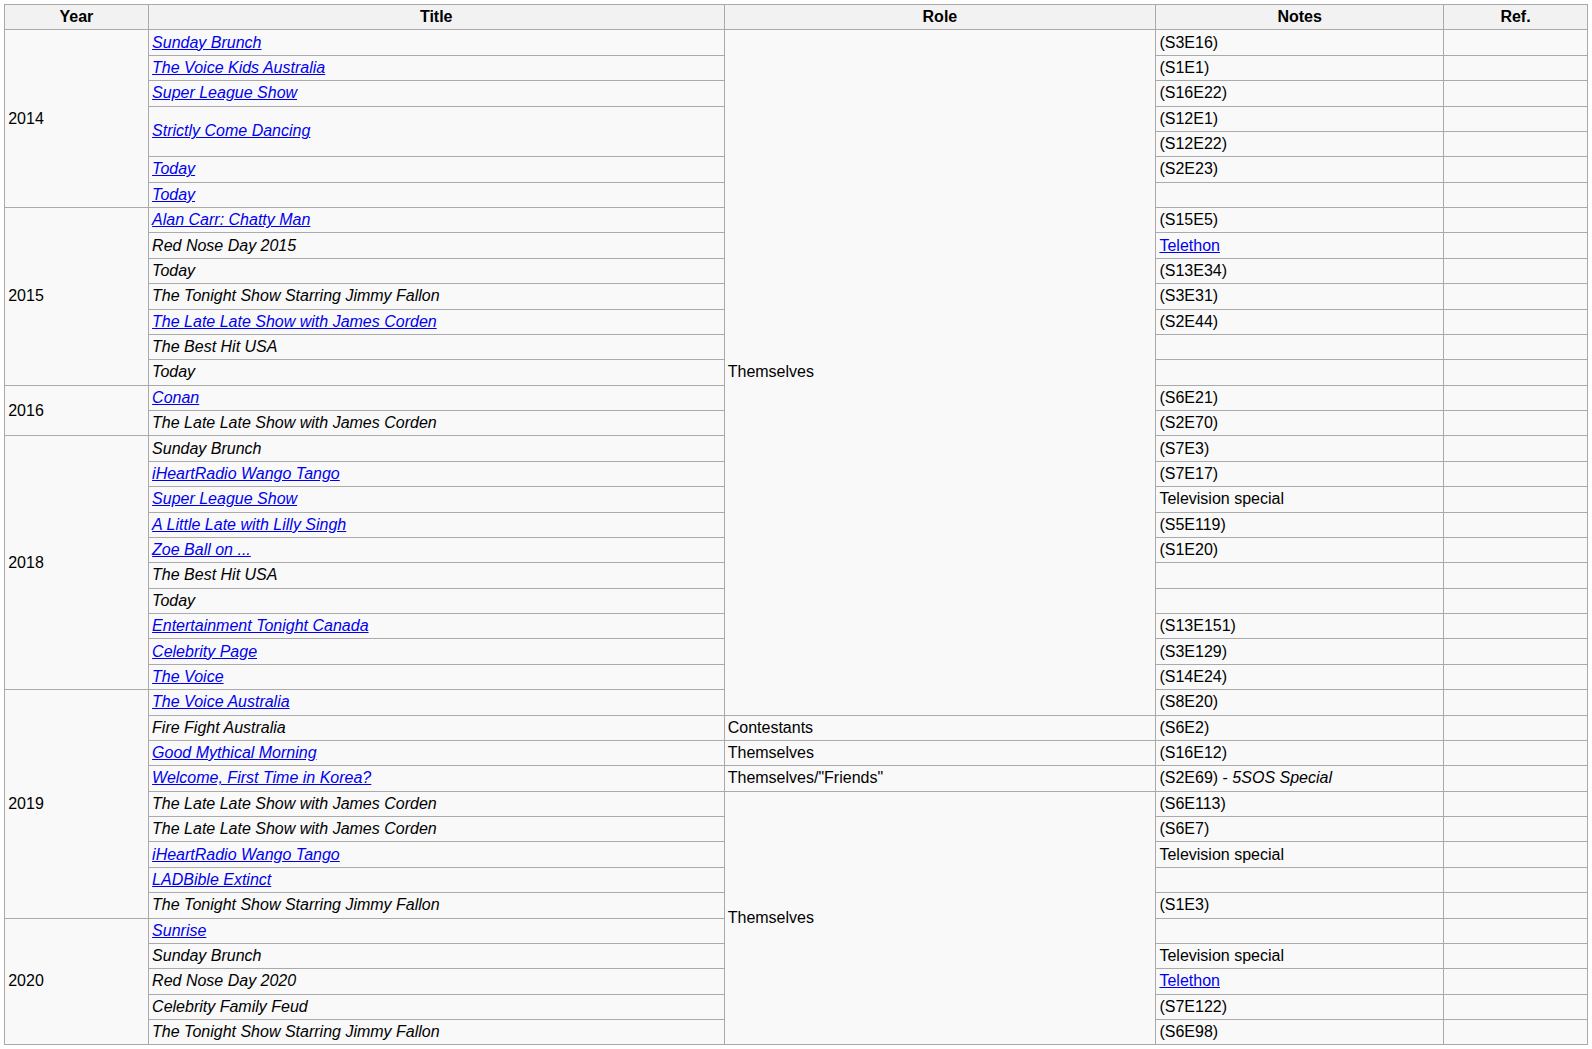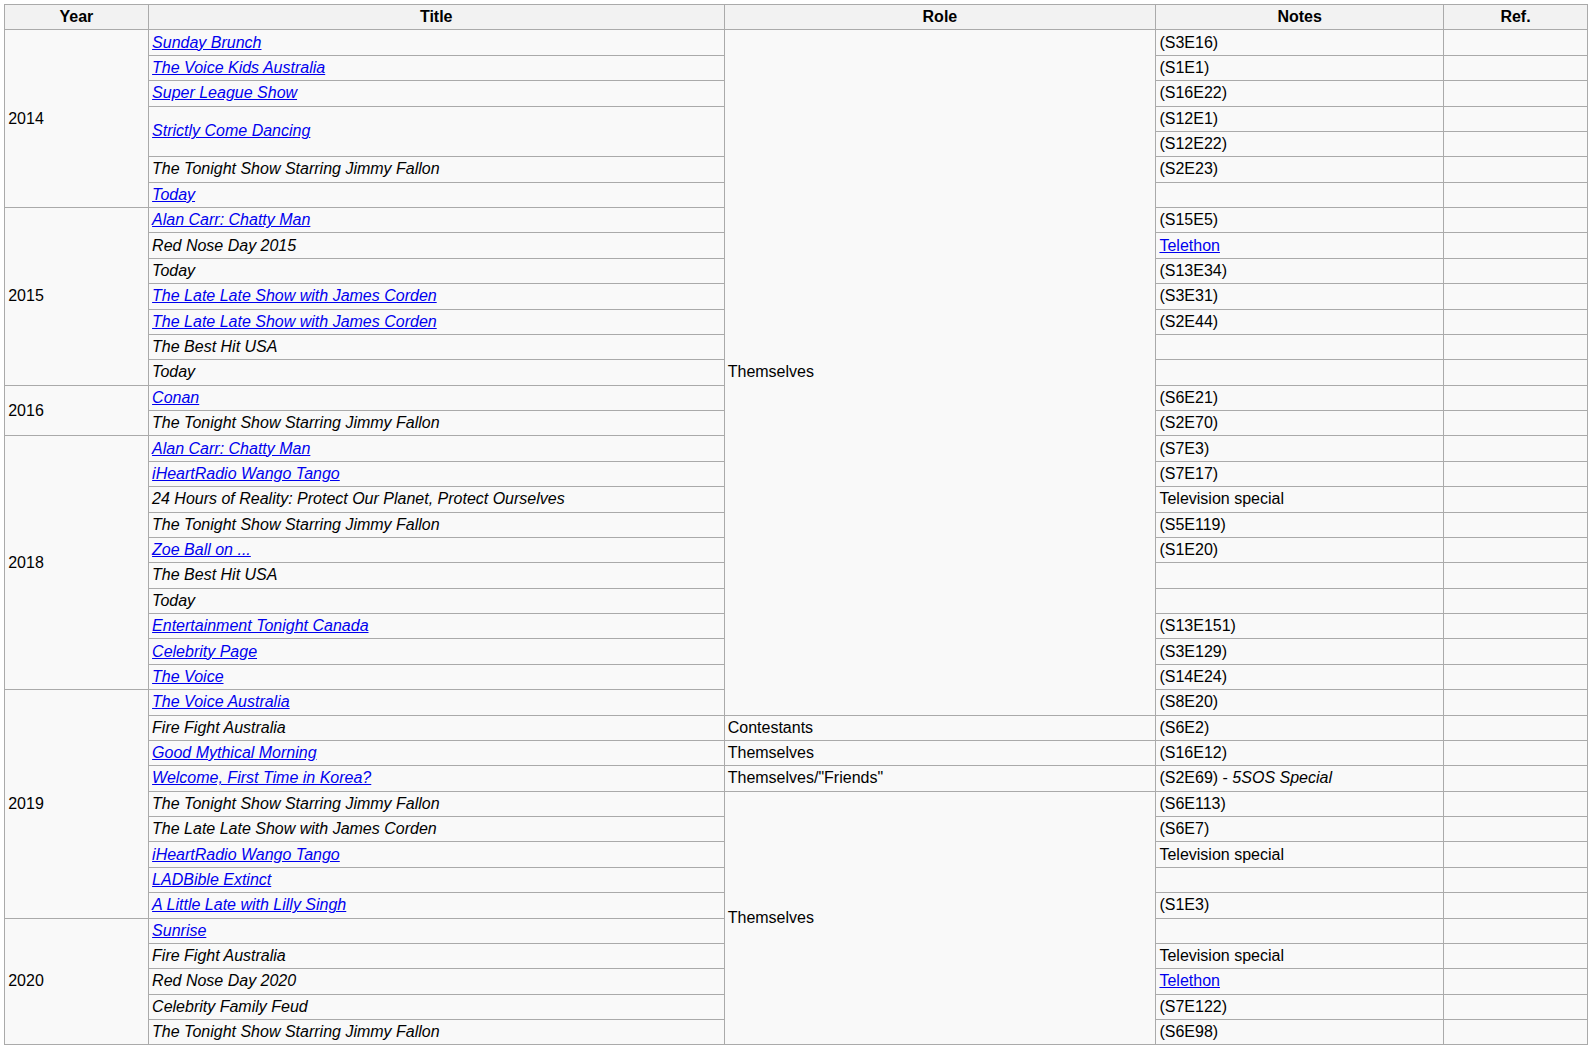(S2E23) | Title: Today -> The Tonight Show Starring Jimmy Fallon
(S3E31) | Title: The Tonight Show Starring Jimmy Fallon -> The Late Late Show with James Corden
(S2E70) | Title: The Late Late Show with James Corden -> The Tonight Show Starring Jimmy Fallon
(S7E3) | Title: Sunday Brunch -> Alan Carr: Chatty Man
2018 / Television special | Title: Super League Show -> 24 Hours of Reality: Protect Our Planet, Protect Ourselves
(S5E119) | Title: A Little Late with Lilly Singh -> The Tonight Show Starring Jimmy Fallon
(S6E113) | Title: The Late Late Show with James Corden -> The Tonight Show Starring Jimmy Fallon
(S1E3) | Title: The Tonight Show Starring Jimmy Fallon -> A Little Late with Lilly Singh
2020 / Television special | Title: Sunday Brunch -> Fire Fight Australia
